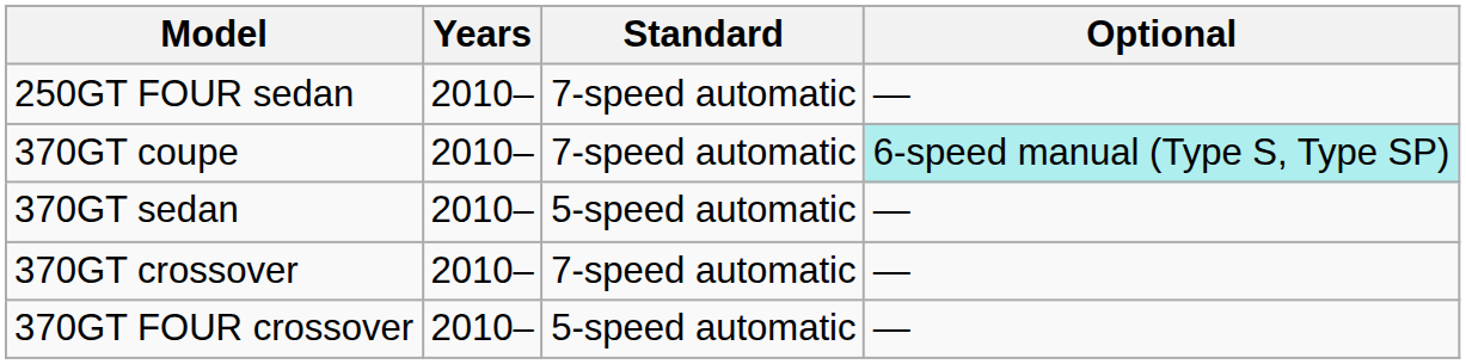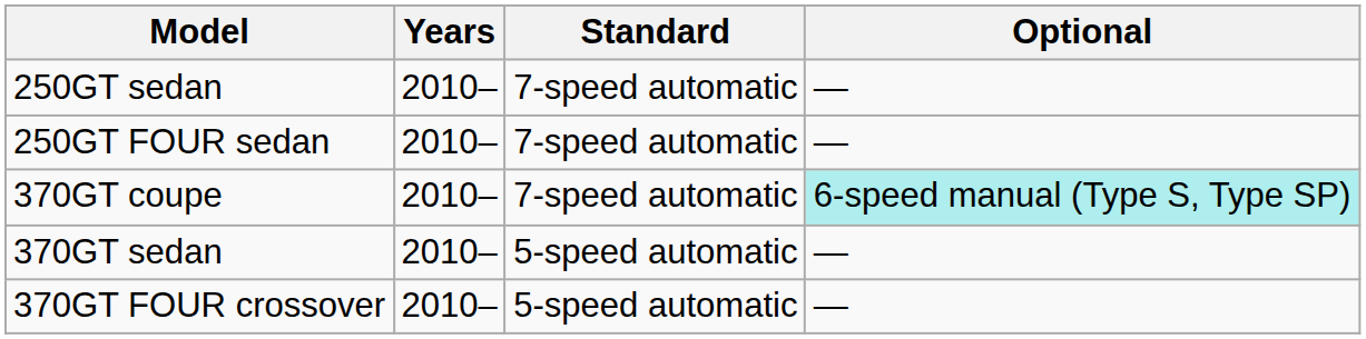+ row: 250GT sedan | 2010– | 7-speed automatic | —
- row: 370GT crossover | 2010– | 7-speed automatic | —
